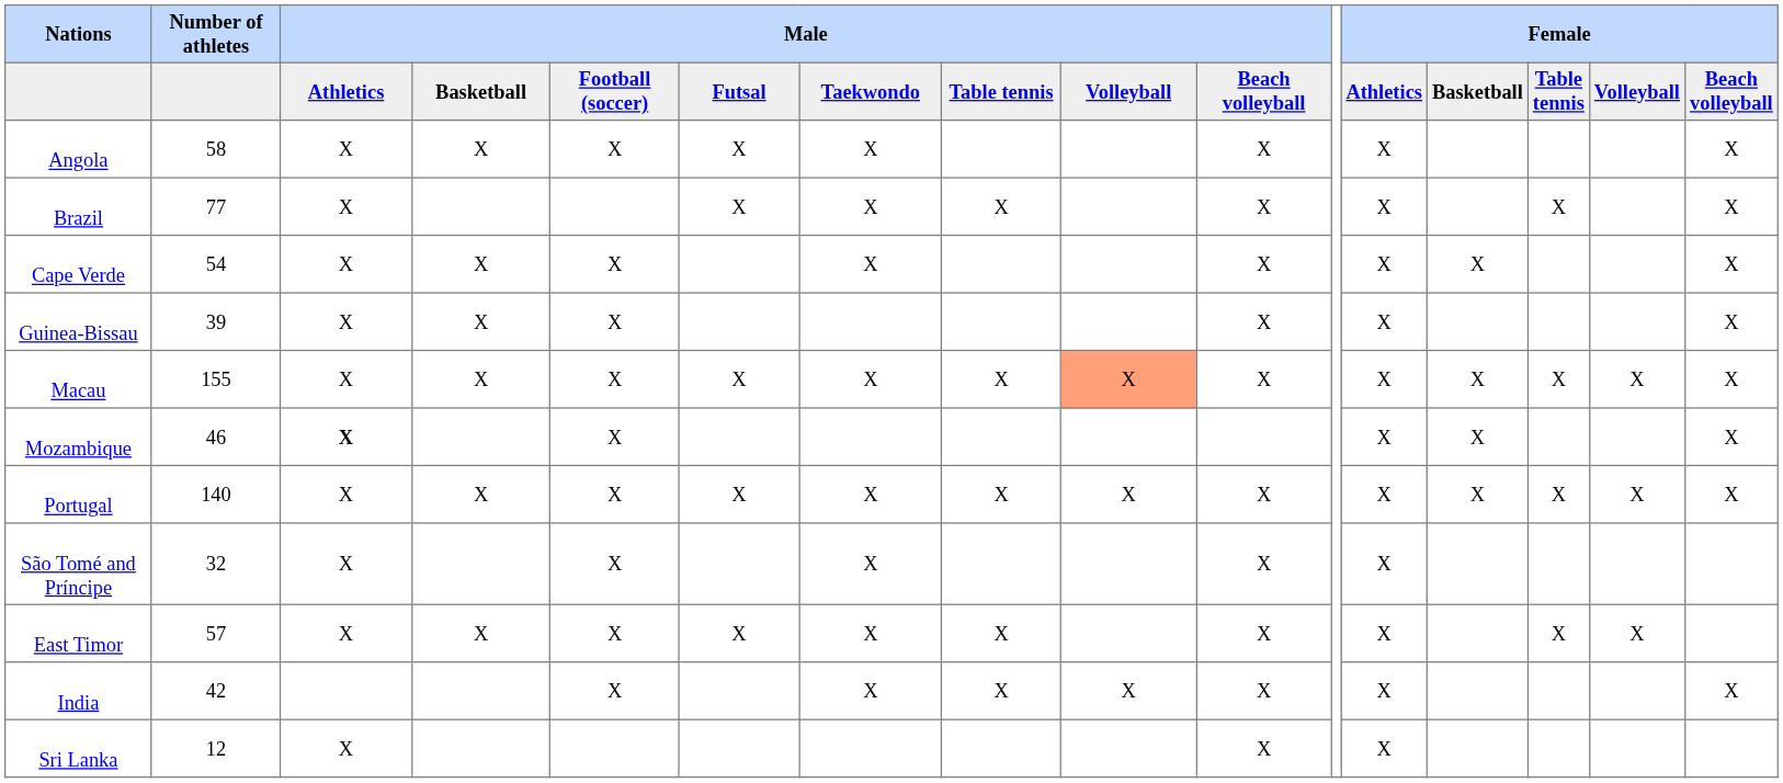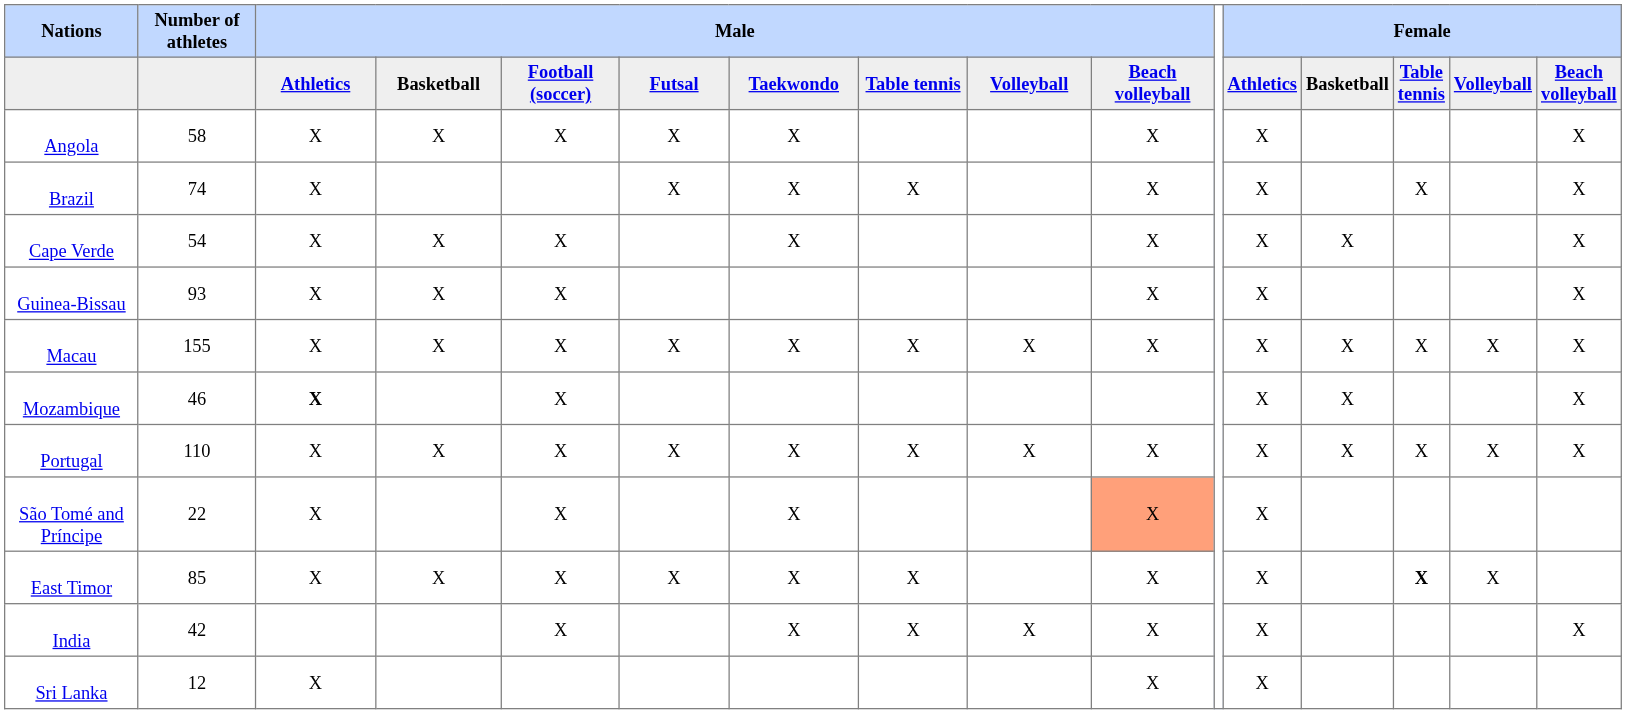Brazil | Number of athletes: 77 -> 74
Guinea-Bissau | Number of athletes: 39 -> 93
Macau | Male / Volleyball: lightsalmon background -> no background
Portugal | Number of athletes: 140 -> 110
São Tomé and Príncipe | Number of athletes: 32 -> 22
São Tomé and Príncipe | Male / Beach volleyball: no background -> lightsalmon background
East Timor | Number of athletes: 57 -> 85
East Timor | Female / Table tennis: normal -> bold
